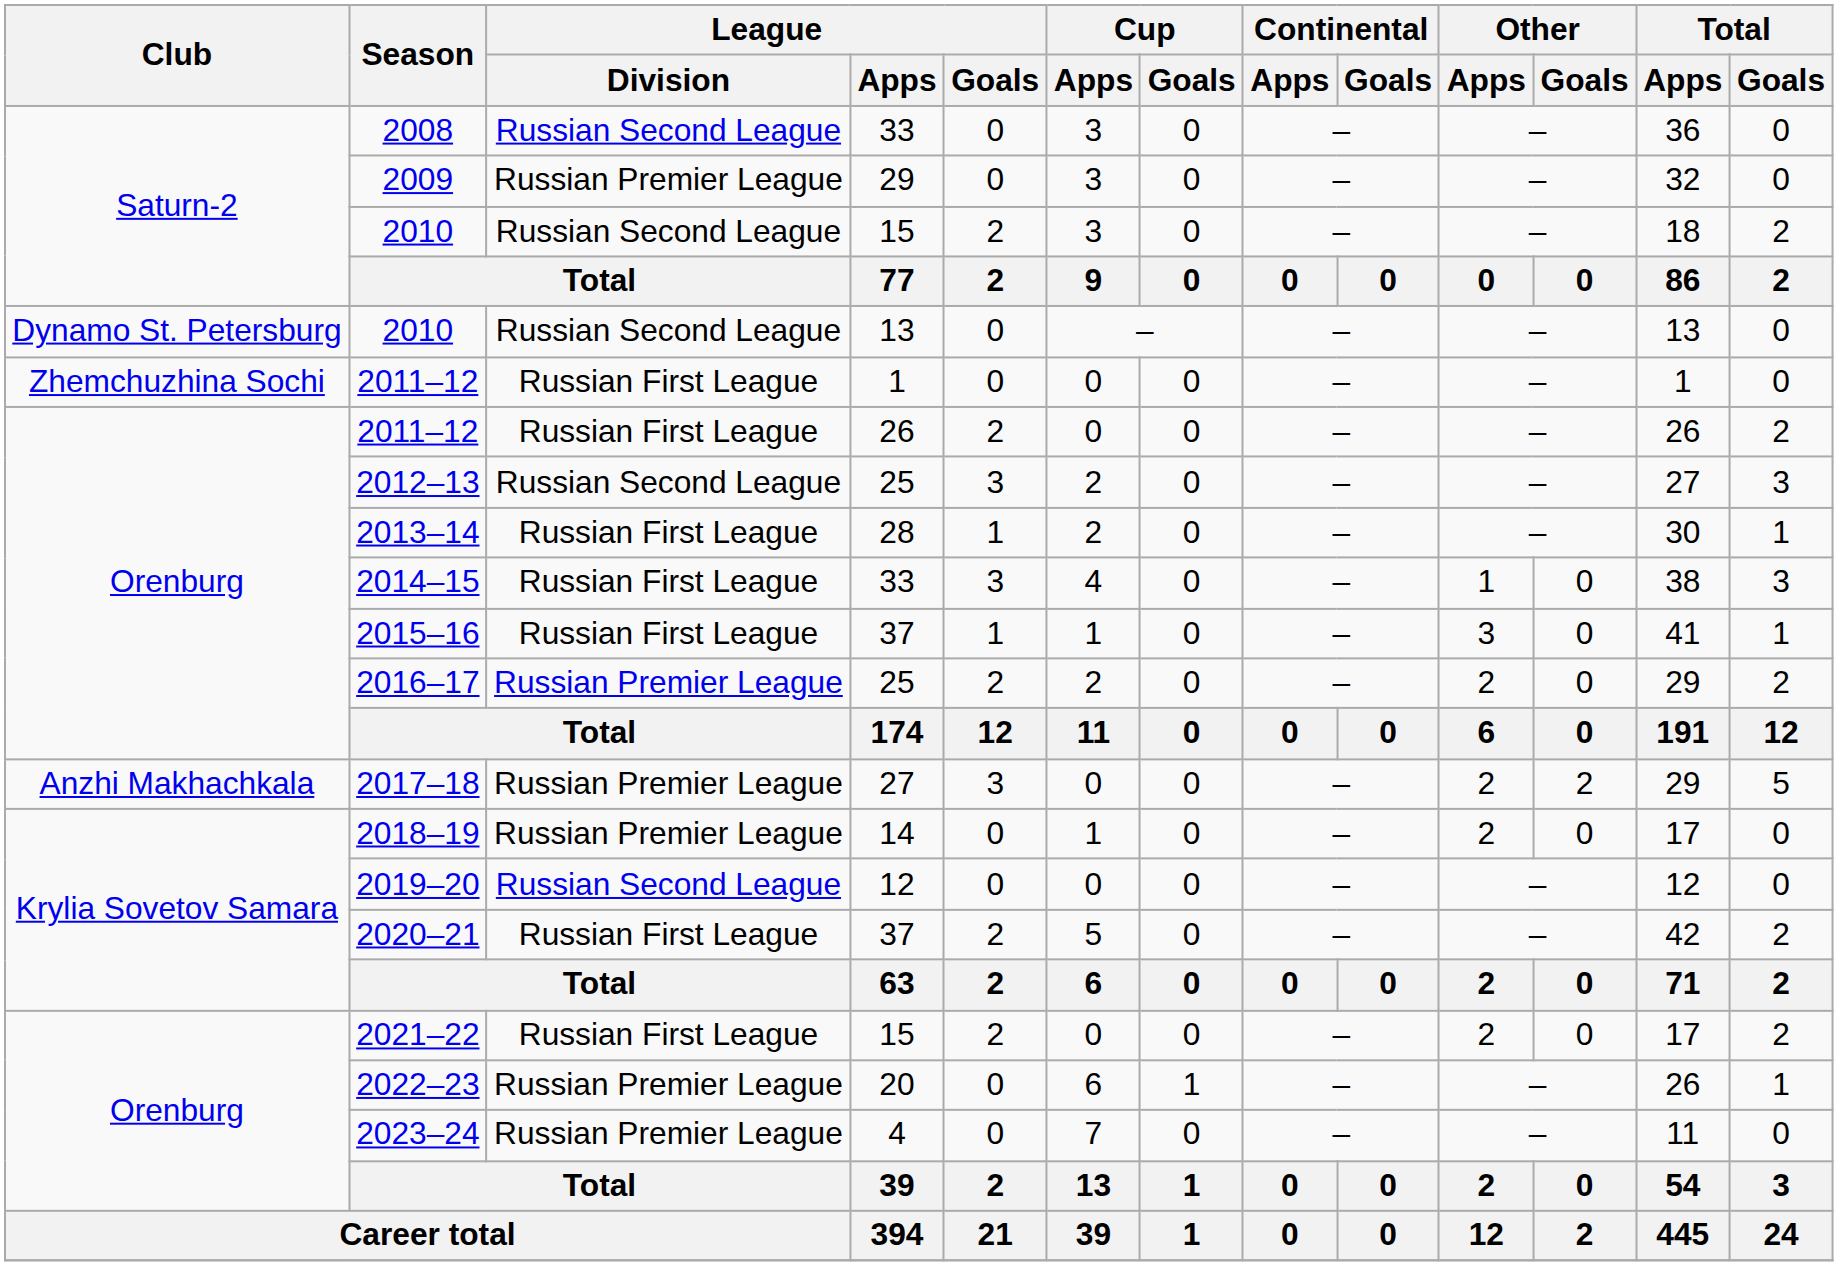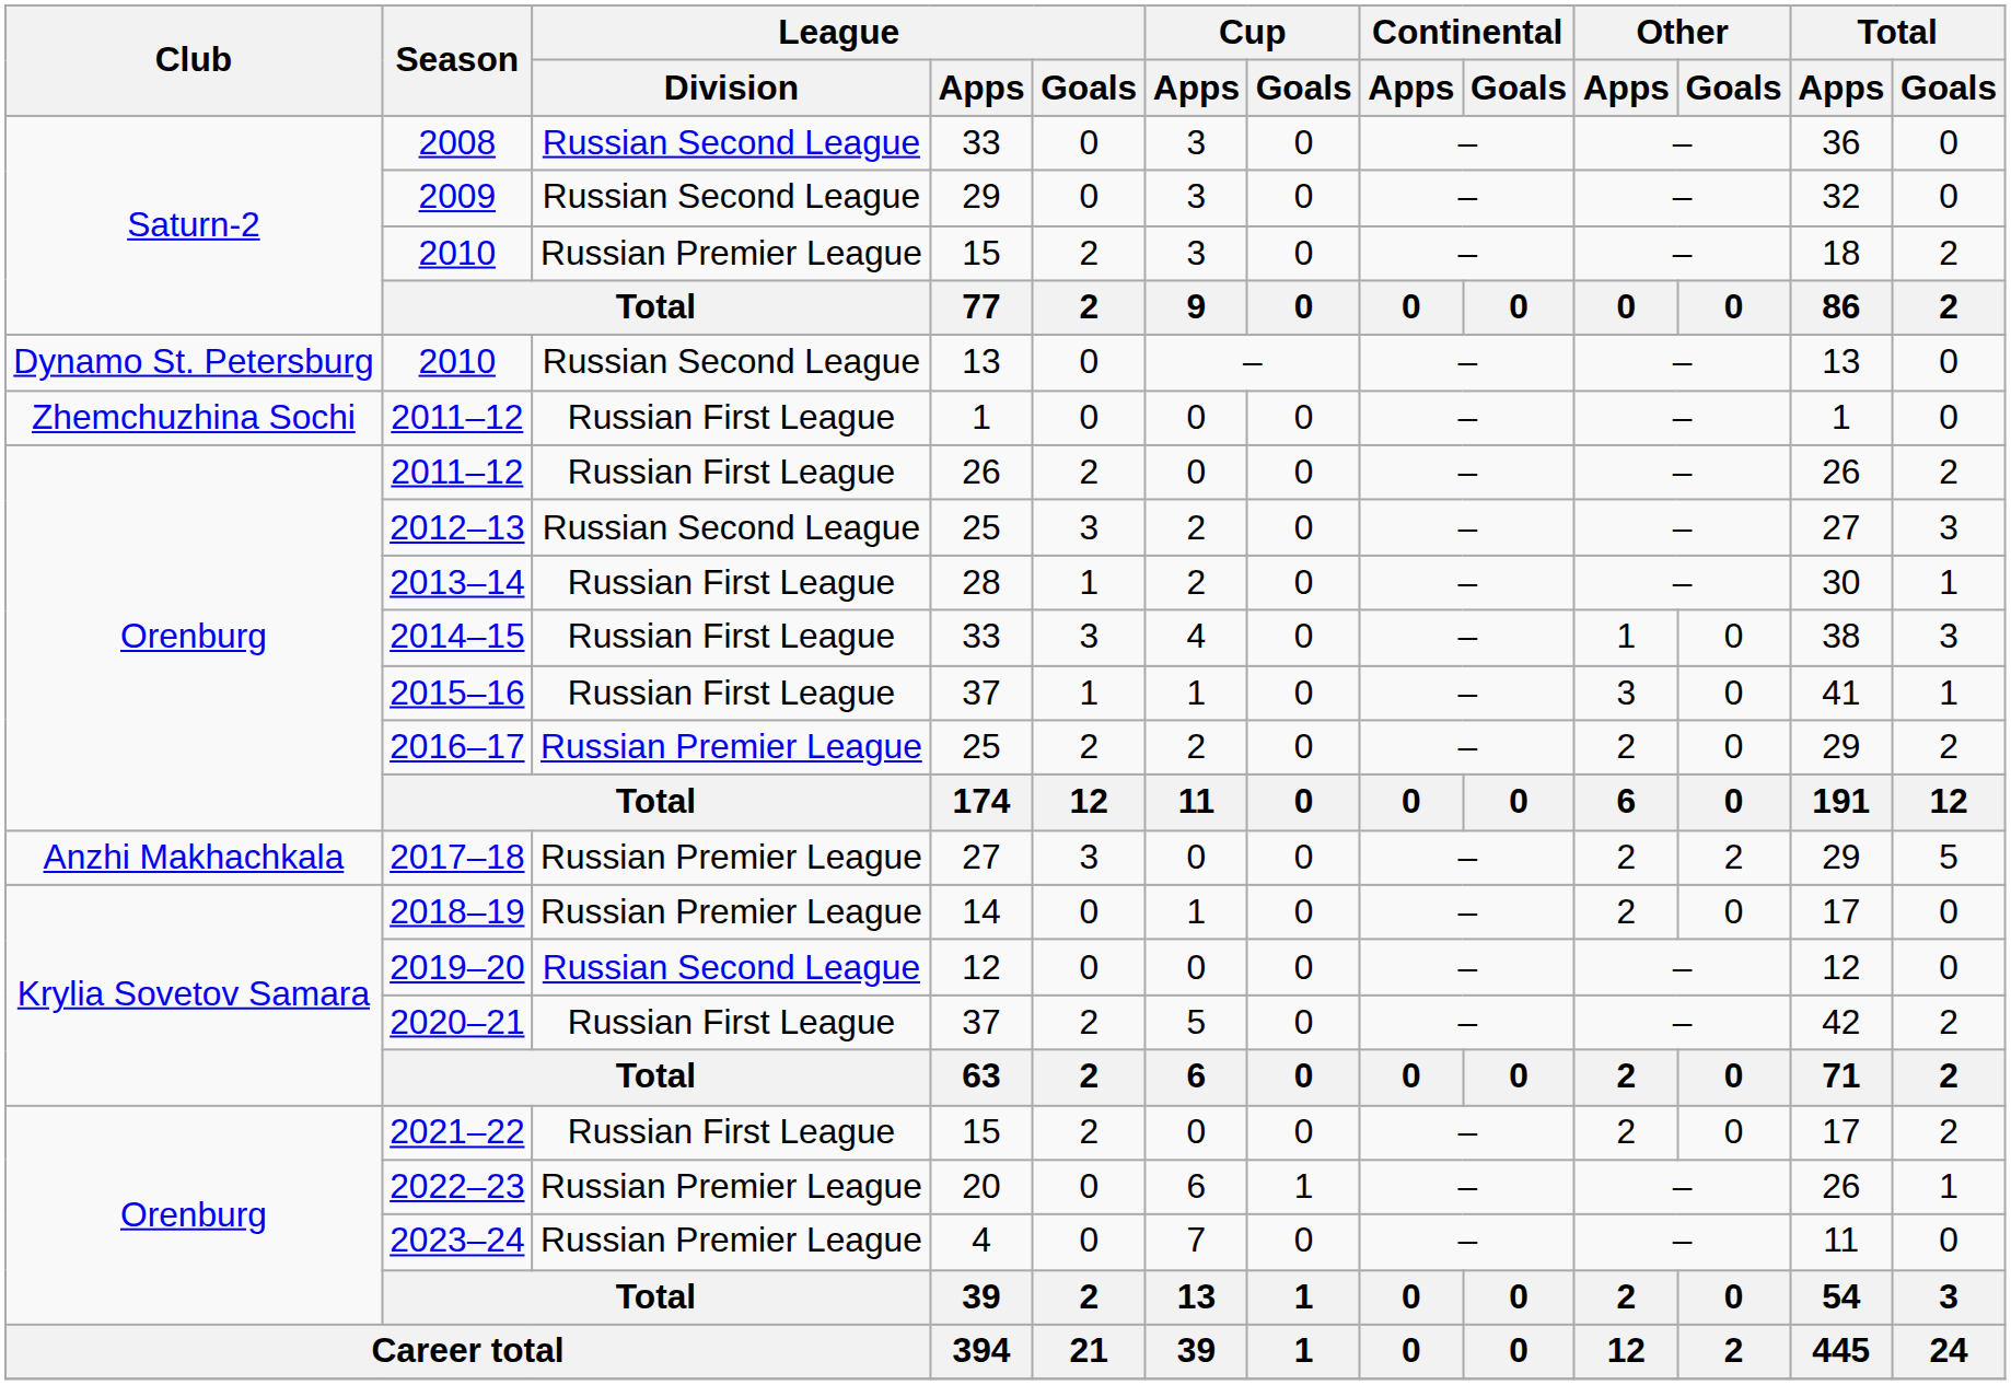2009 | League / Division: Russian Premier League -> Russian Second League
2010 / 15 | League / Division: Russian Second League -> Russian Premier League
